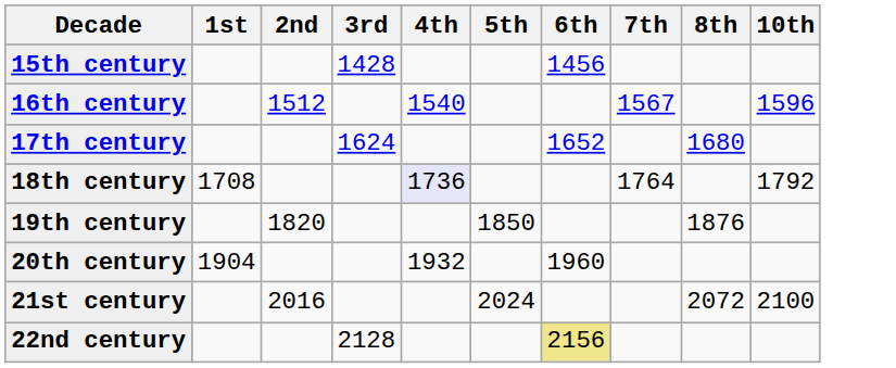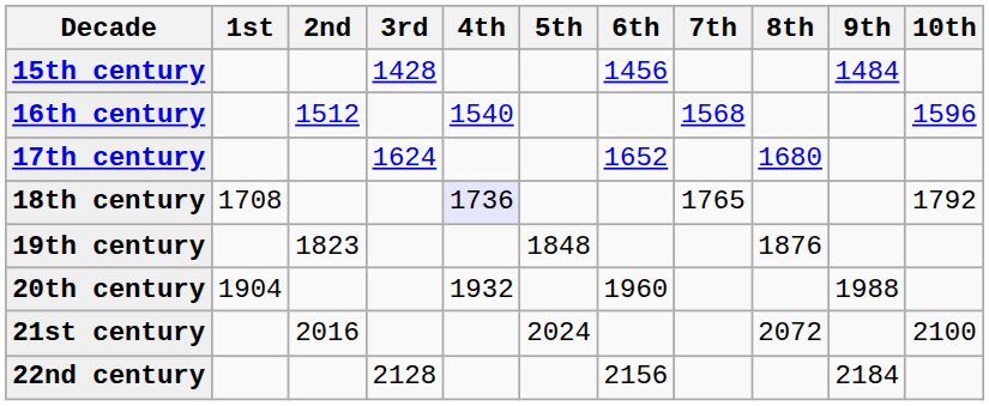+ column: 9th | 1484 | 1988 | 2184
16th century | 7th: 1567 -> 1568
18th century | 7th: 1764 -> 1765
19th century | 2nd: 1820 -> 1823
19th century | 5th: 1850 -> 1848
22nd century | 6th: khaki background -> no background
